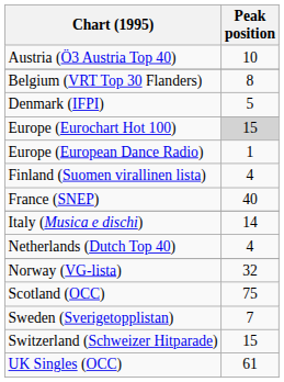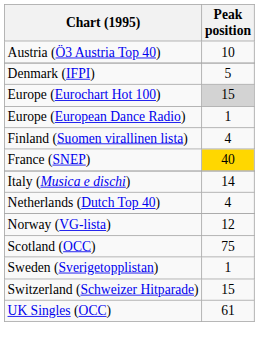- row: Belgium (VRT Top 30 Flanders) | 8
France (SNEP) | Peak position: no background -> gold background
Norway (VG-lista) | Peak position: 32 -> 12
Sweden (Sverigetopplistan) | Peak position: 7 -> 1
